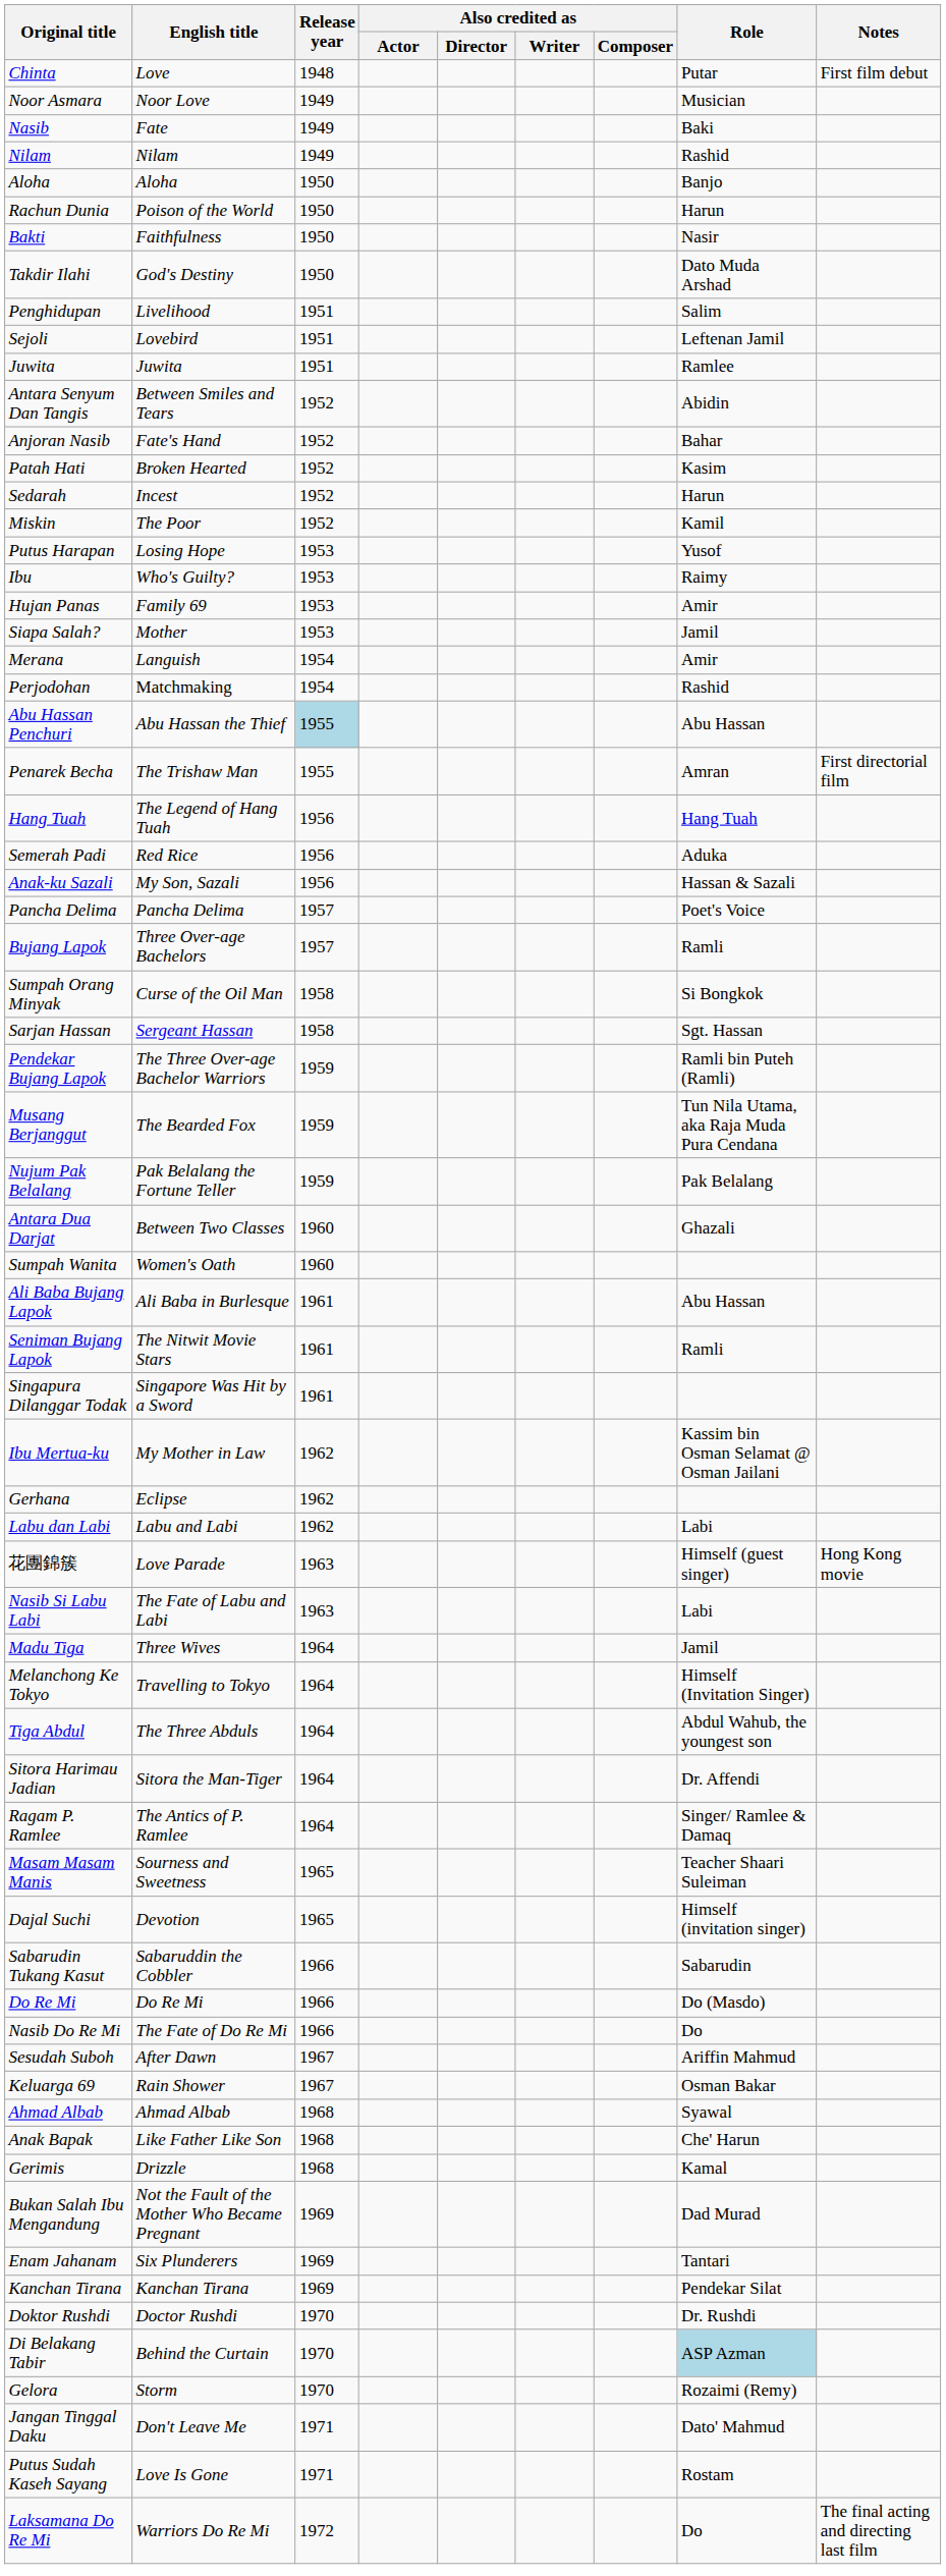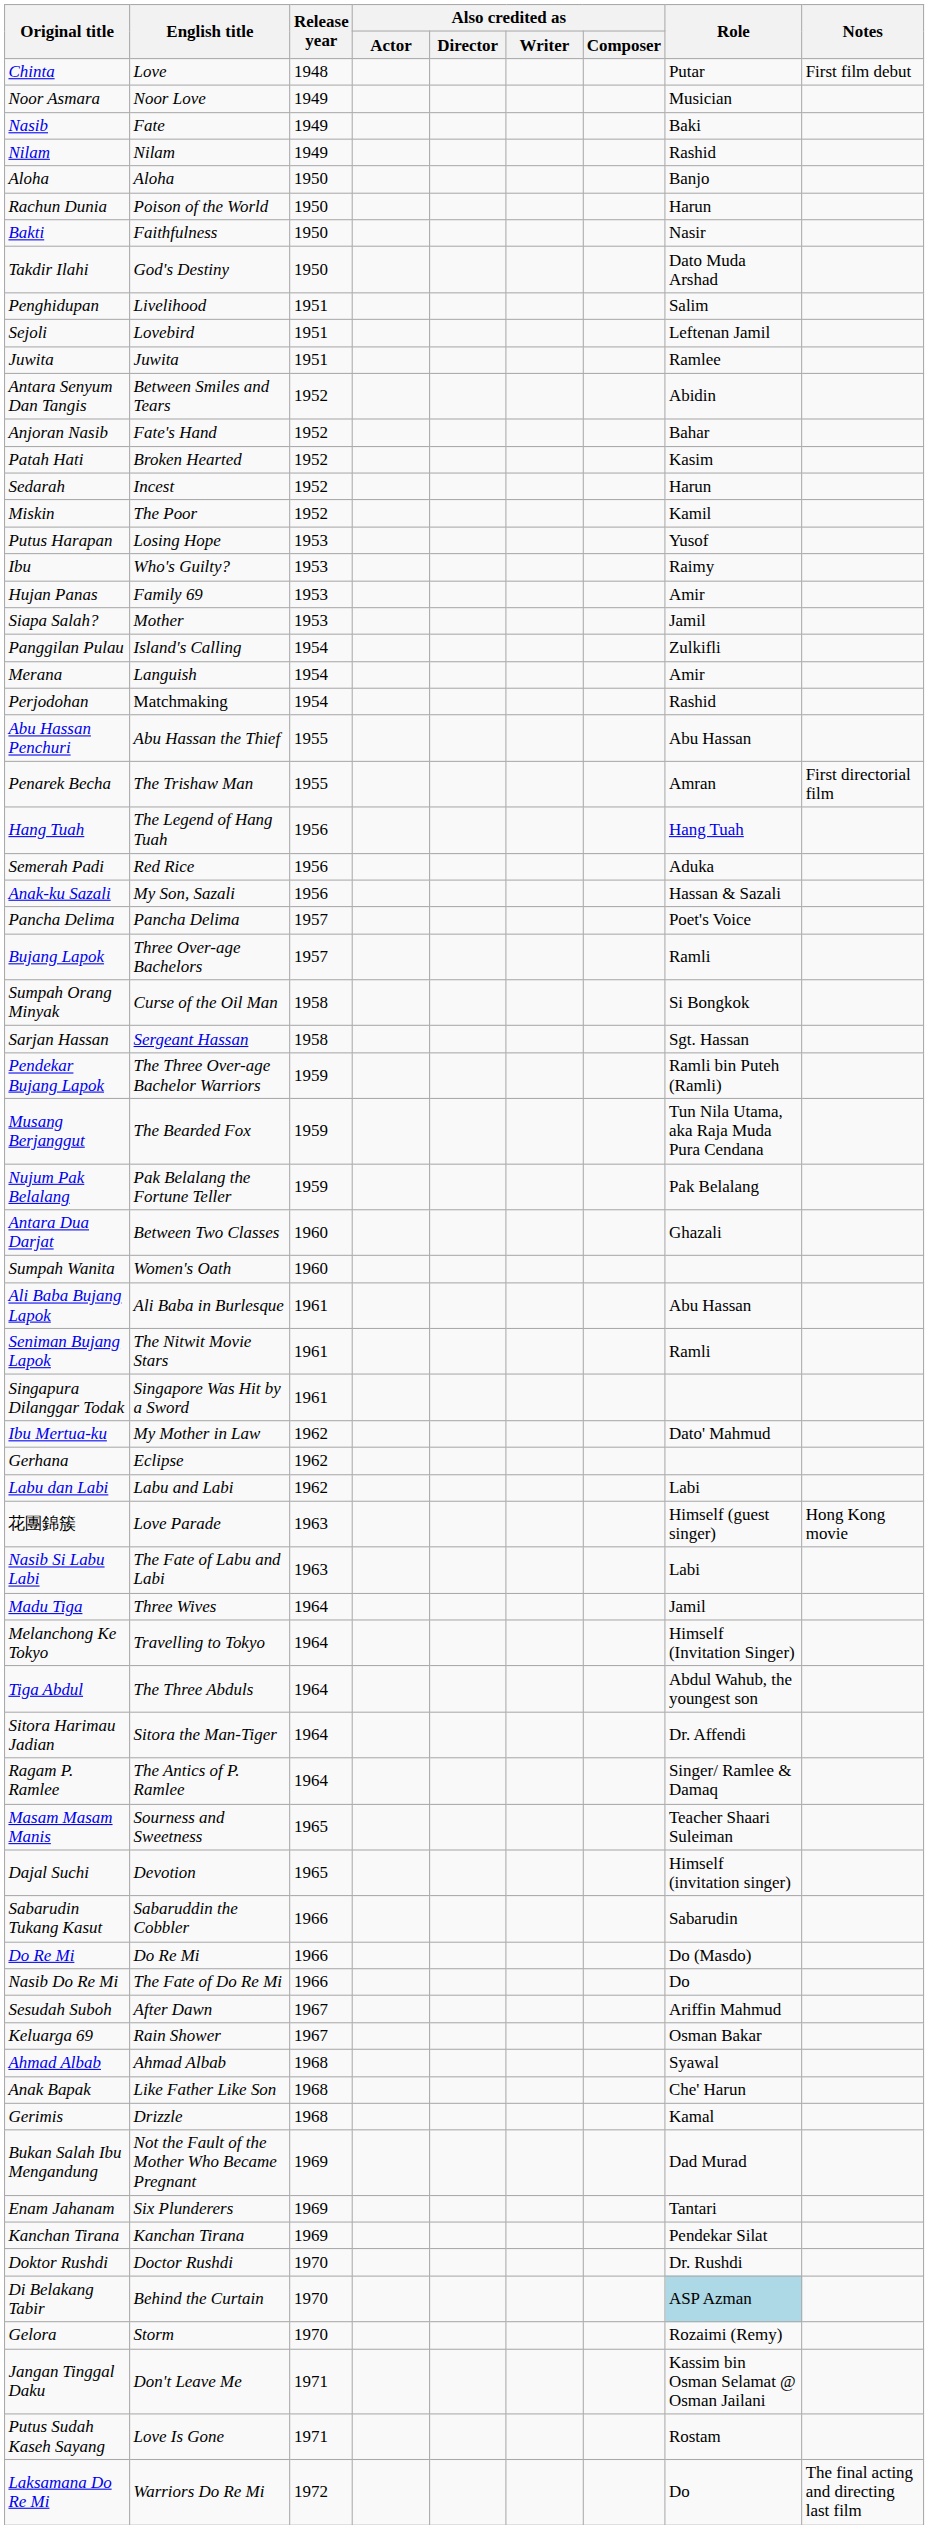+ row: Panggilan Pulau | Island's Calling | 1954 | Zulkifli
Abu Hassan Penchuri | Release year: lightblue background -> no background
Ibu Mertua-ku | Role: Kassim bin Osman Selamat @ Osman Jailani -> Dato' Mahmud
Jangan Tinggal Daku | Role: Dato' Mahmud -> Kassim bin Osman Selamat @ Osman Jailani
